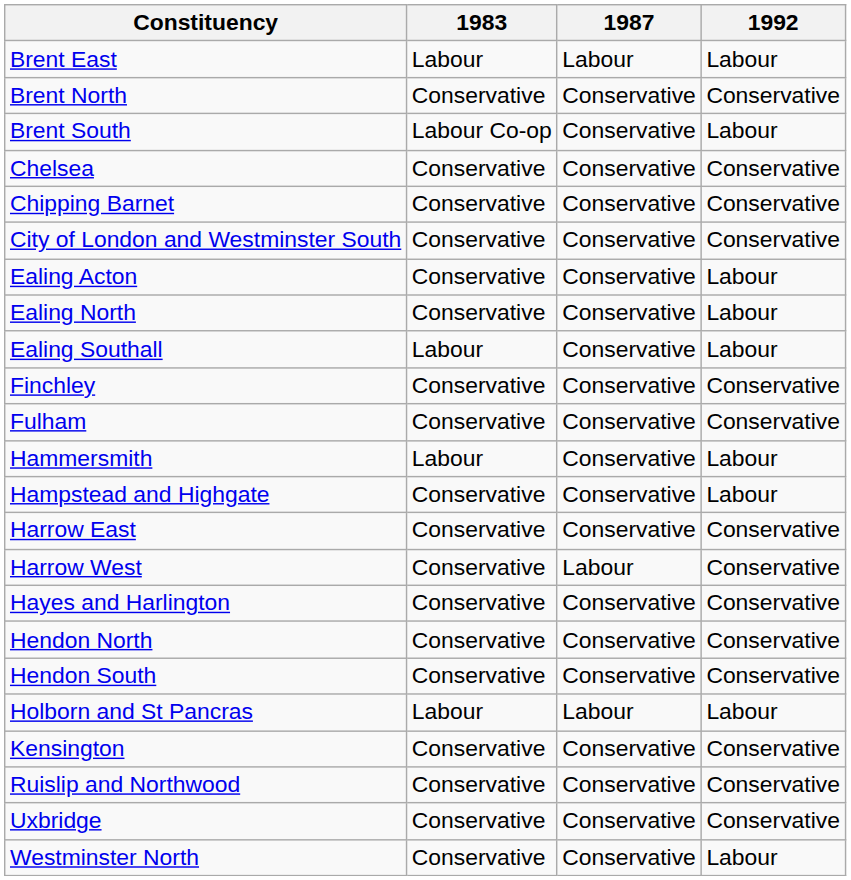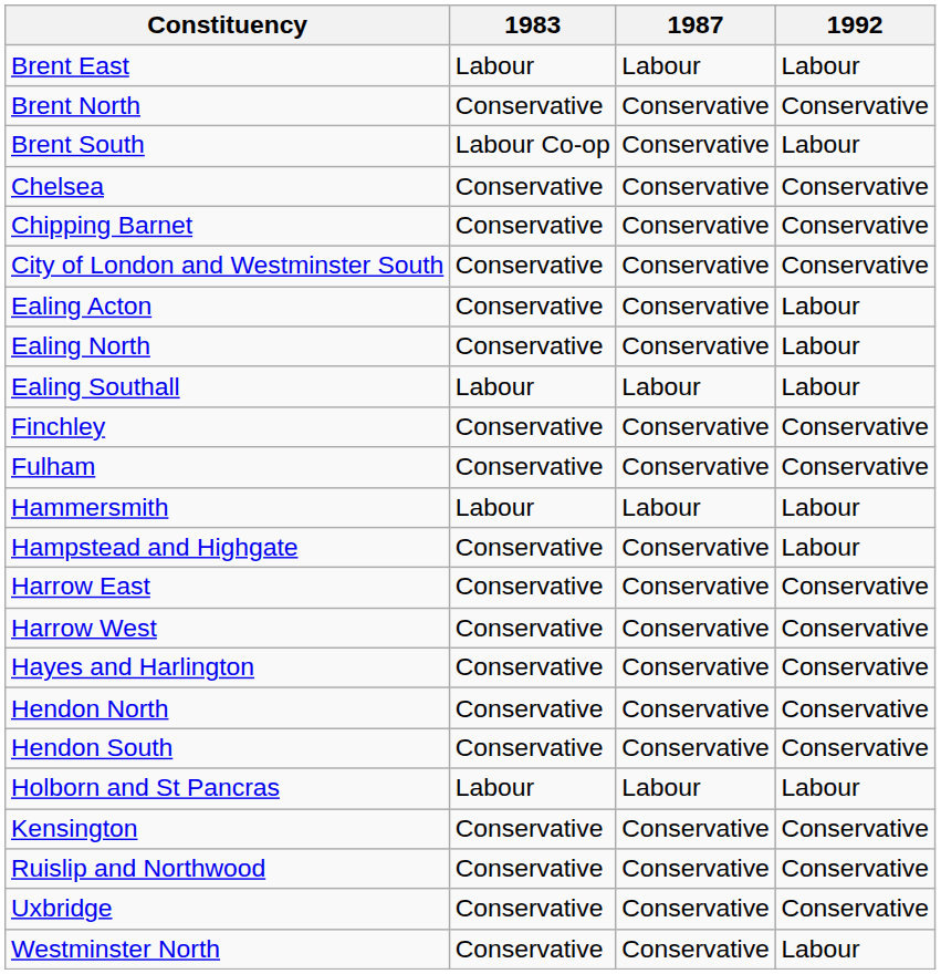Ealing Southall | 1987: Conservative -> Labour
Hammersmith | 1987: Conservative -> Labour
Harrow West | 1987: Labour -> Conservative
